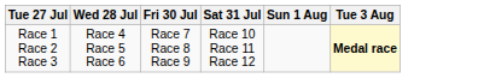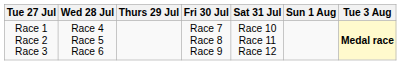+ column: Thurs 29 Jul
